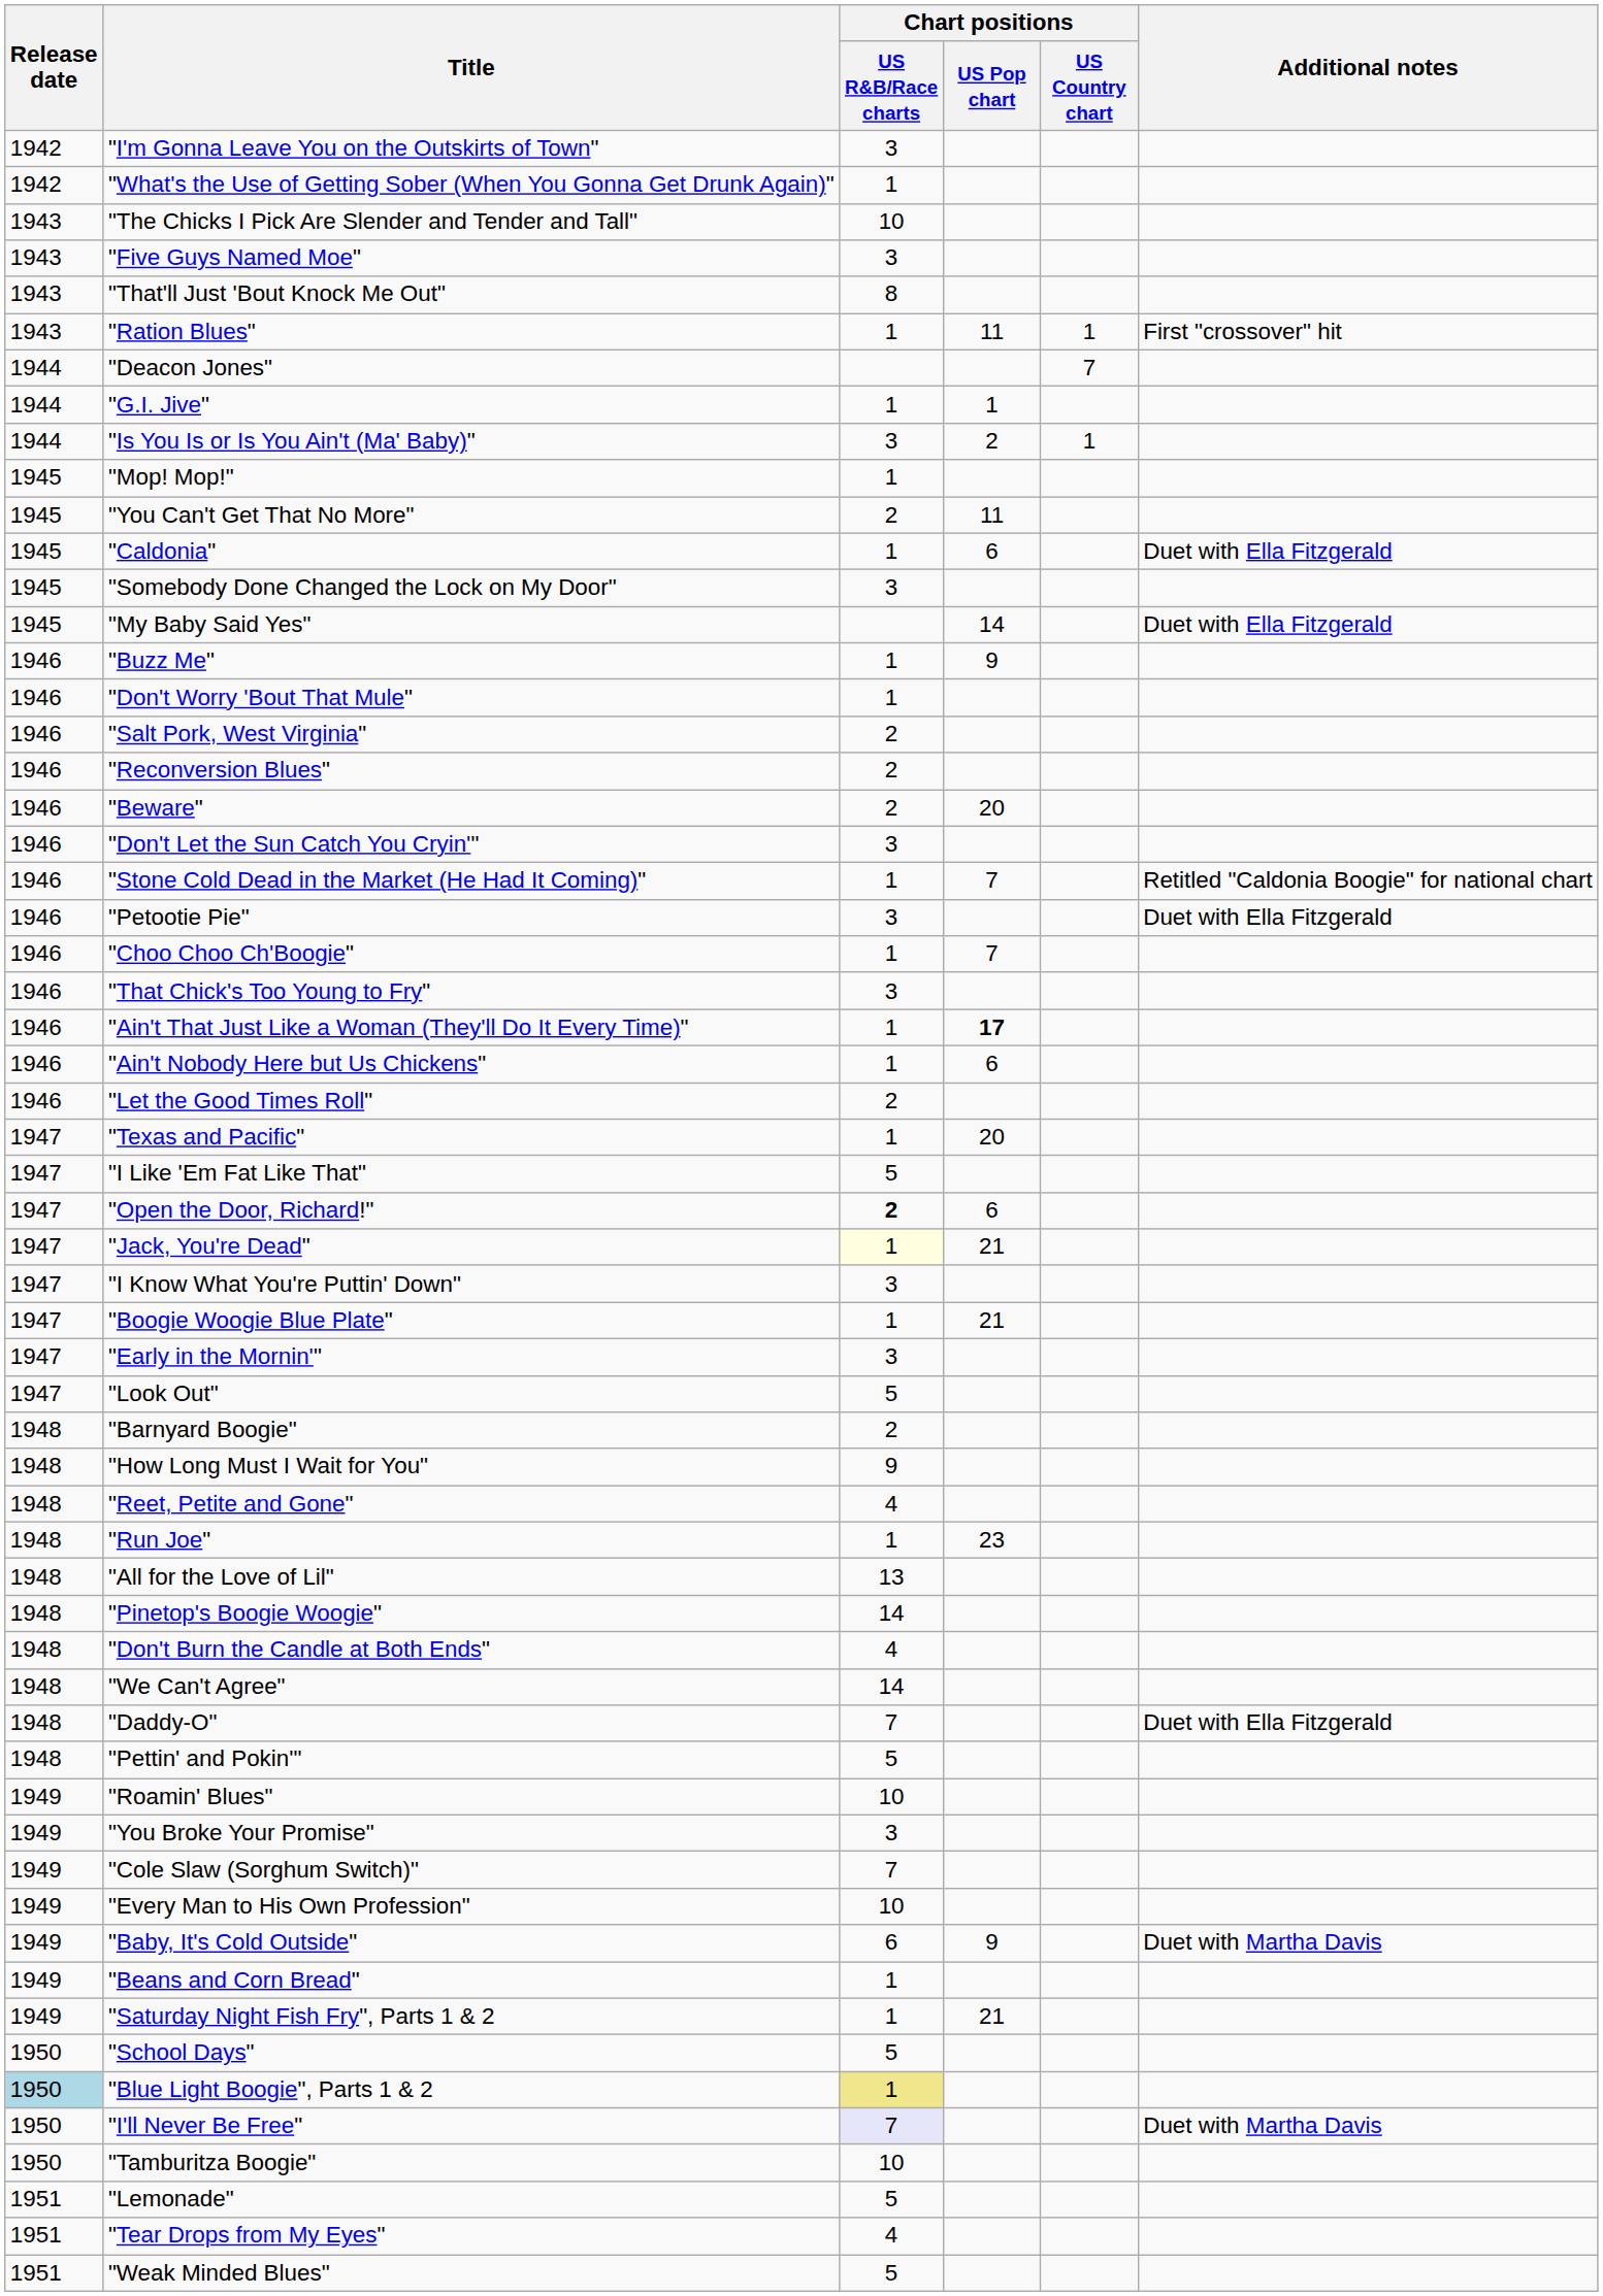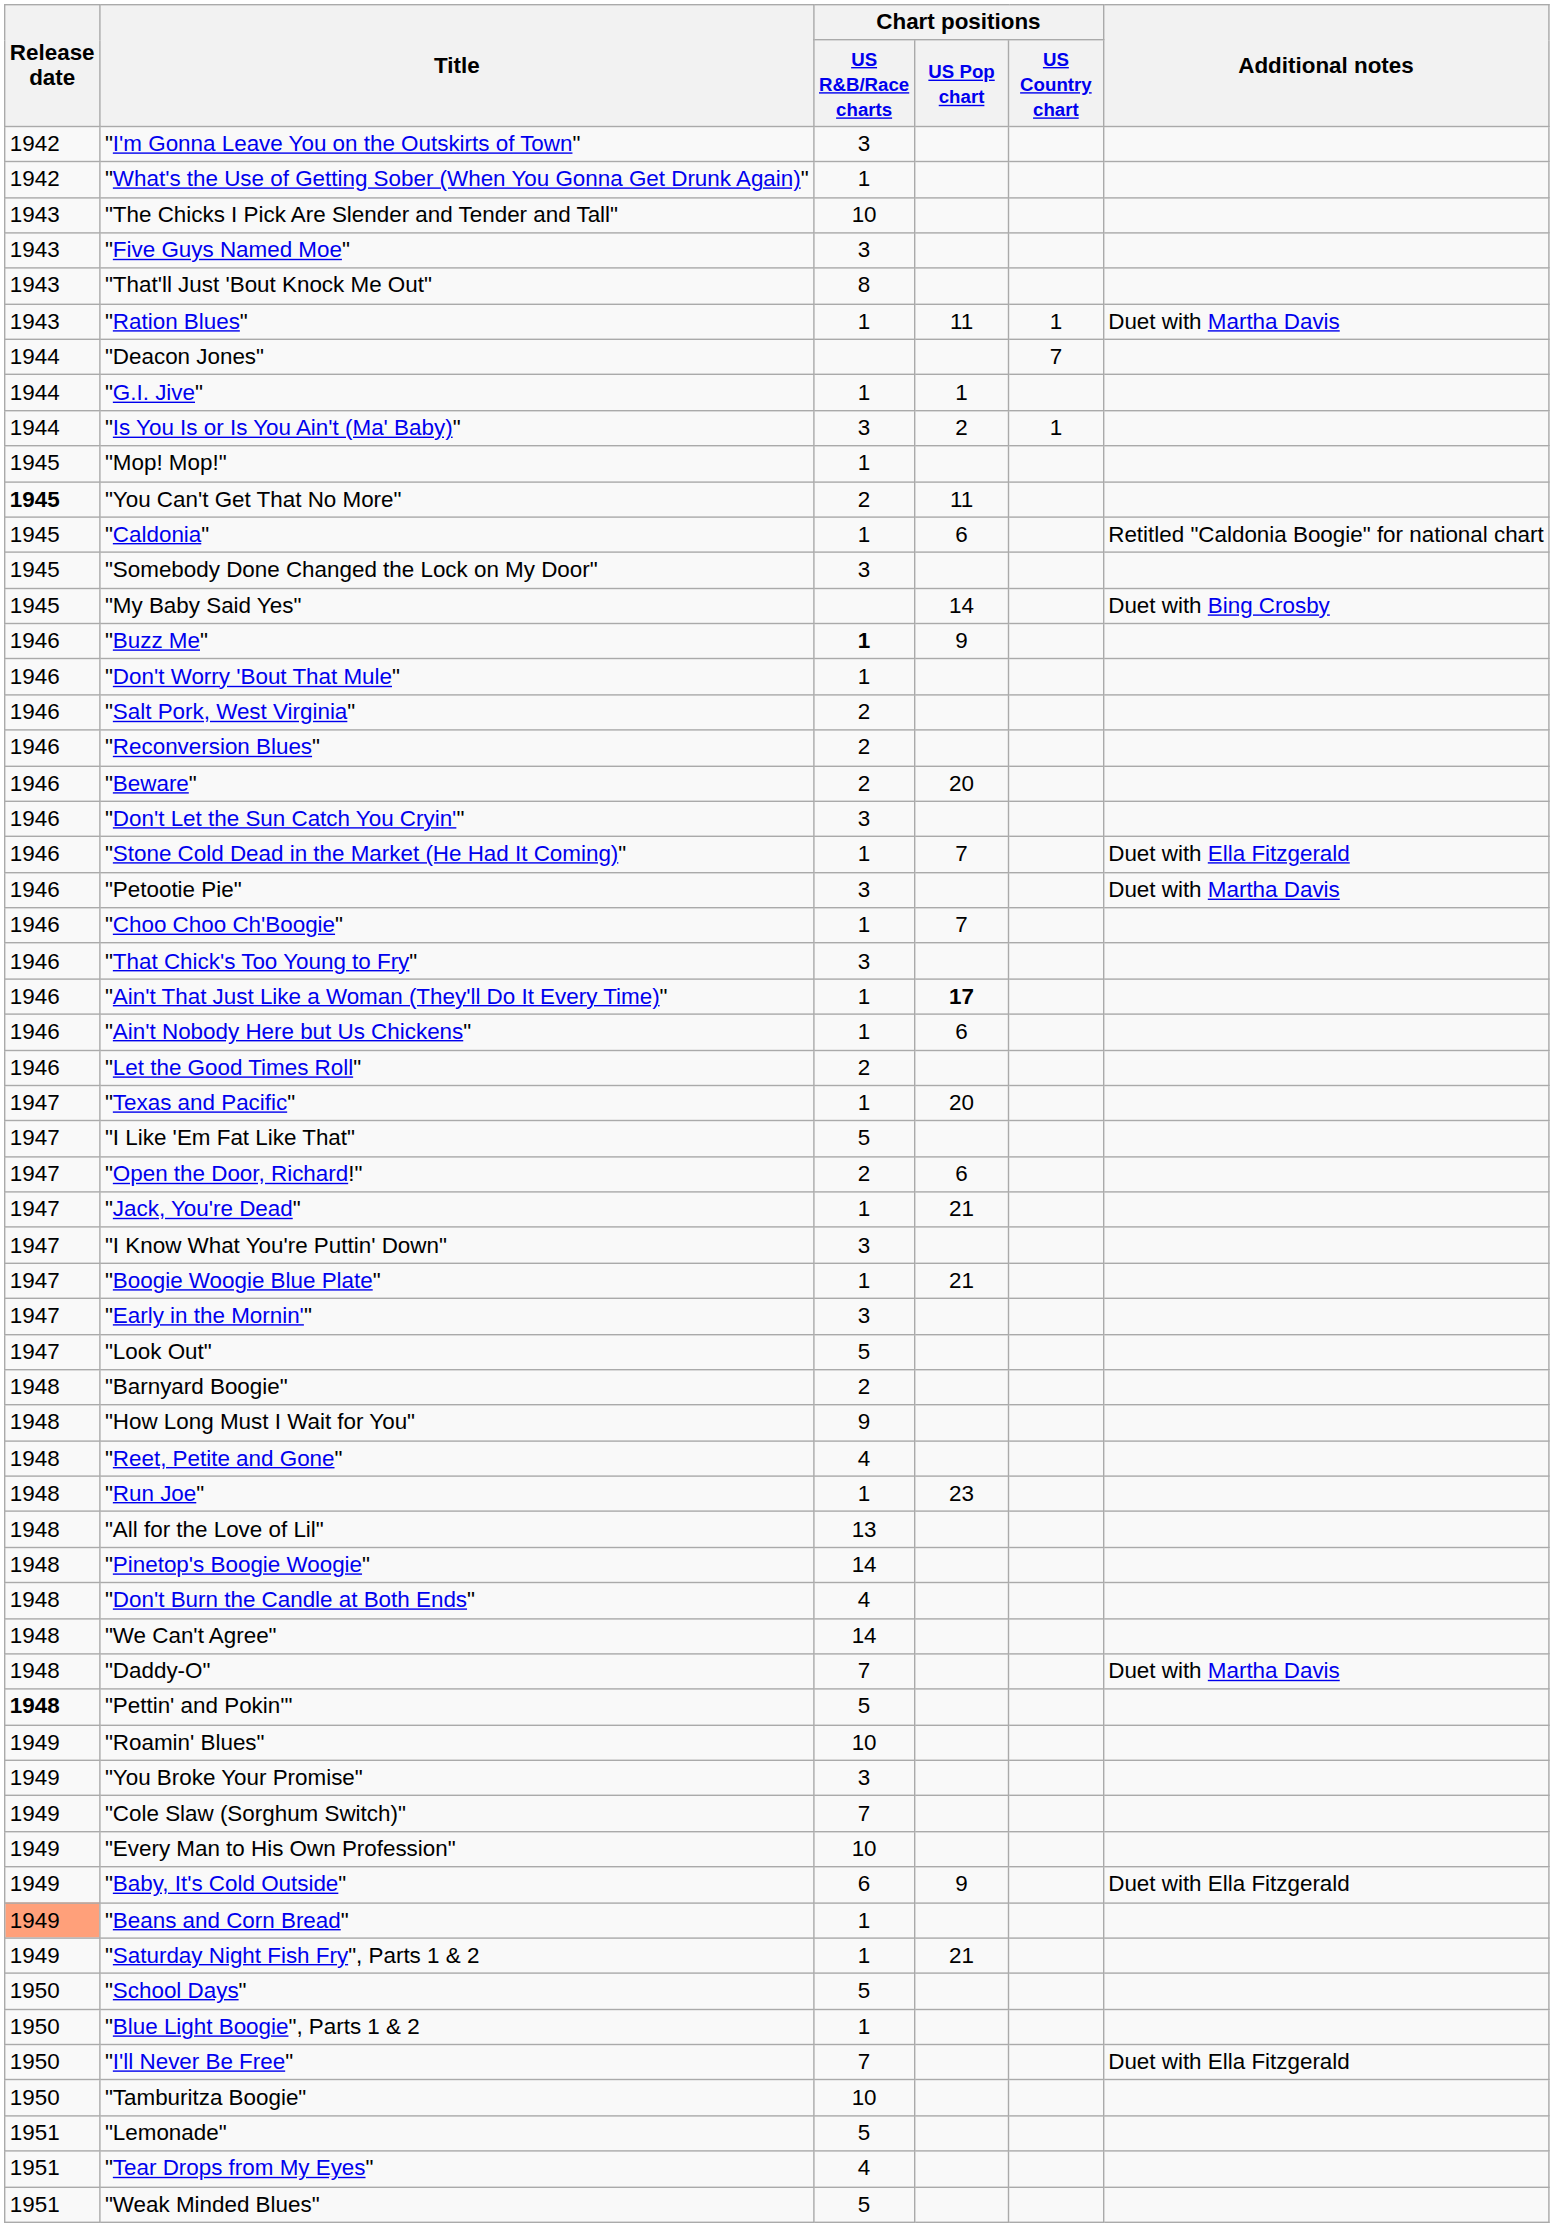"Ration Blues" | Additional notes: First "crossover" hit -> Duet with Martha Davis
"You Can't Get That No More" | Release date: normal -> bold
"Caldonia" | Additional notes: Duet with Ella Fitzgerald -> Retitled "Caldonia Boogie" for national chart
"My Baby Said Yes" | Additional notes: Duet with Ella Fitzgerald -> Duet with Bing Crosby
"Buzz Me" | Chart positions / US R&B/Race charts: normal -> bold
"Stone Cold Dead in the Market (He Had It Coming)" | Additional notes: Retitled "Caldonia Boogie" for national chart -> Duet with Ella Fitzgerald
"Petootie Pie" | Additional notes: Duet with Ella Fitzgerald -> Duet with Martha Davis
"Open the Door, Richard!" | Chart positions / US R&B/Race charts: bold -> normal
"Jack, You're Dead" | Chart positions / US R&B/Race charts: lightyellow background -> no background
"Daddy-O" | Additional notes: Duet with Ella Fitzgerald -> Duet with Martha Davis
"Pettin' and Pokin'" | Release date: normal -> bold
"Baby, It's Cold Outside" | Additional notes: Duet with Martha Davis -> Duet with Ella Fitzgerald
"Beans and Corn Bread" | Release date: no background -> lightsalmon background
"Blue Light Boogie", Parts 1 & 2 | Release date: lightblue background -> no background
"Blue Light Boogie", Parts 1 & 2 | Chart positions / US R&B/Race charts: khaki background -> no background
"I'll Never Be Free" | Chart positions / US R&B/Race charts: lavender background -> no background
"I'll Never Be Free" | Additional notes: Duet with Martha Davis -> Duet with Ella Fitzgerald
